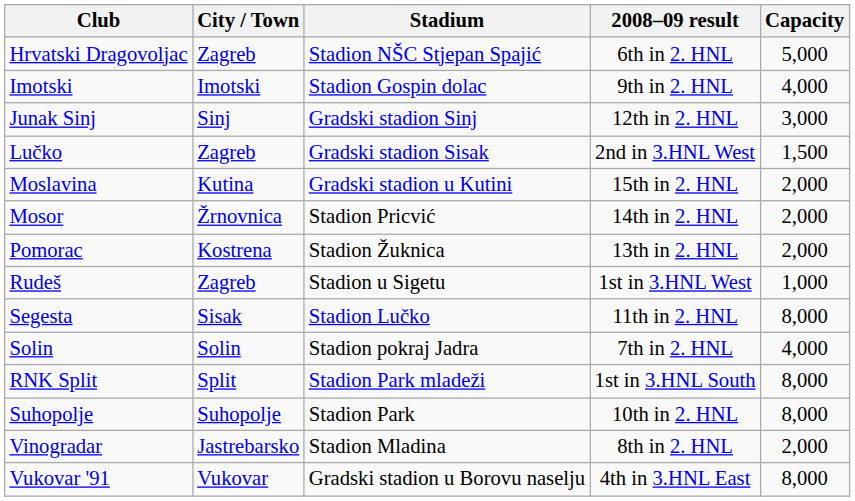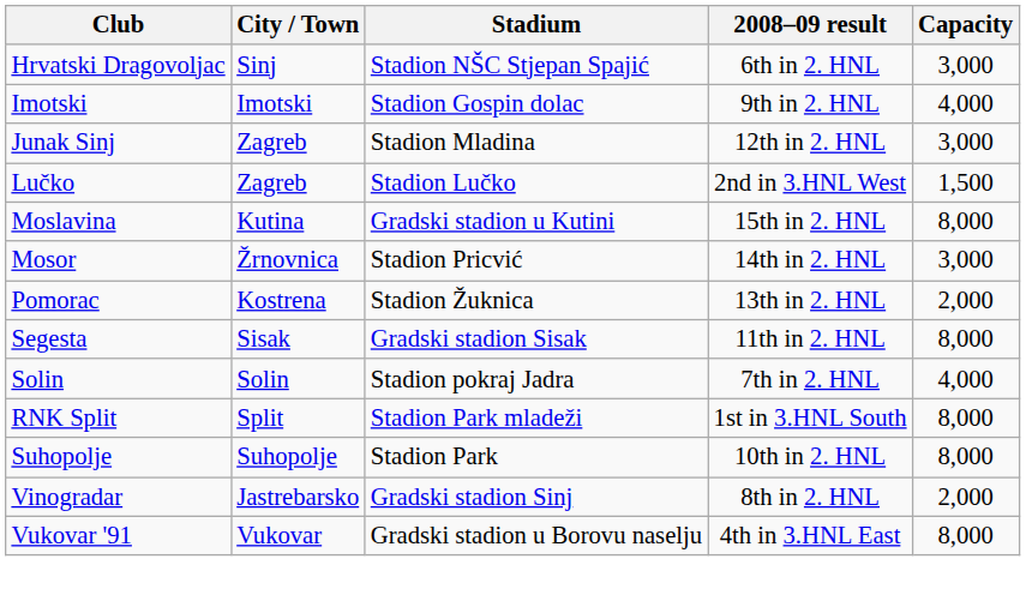Hrvatski Dragovoljac | City / Town: Zagreb -> Sinj
Hrvatski Dragovoljac | Capacity: 5,000 -> 3,000
Junak Sinj | City / Town: Sinj -> Zagreb
Junak Sinj | Stadium: Gradski stadion Sinj -> Stadion Mladina
Lučko | Stadium: Gradski stadion Sisak -> Stadion Lučko
Moslavina | Capacity: 2,000 -> 8,000
Mosor | Capacity: 2,000 -> 3,000
- row: Rudeš | Zagreb | Stadion u Sigetu | 1st in 3.HNL West | 1,000
Segesta | Stadium: Stadion Lučko -> Gradski stadion Sisak
Vinogradar | Stadium: Stadion Mladina -> Gradski stadion Sinj
